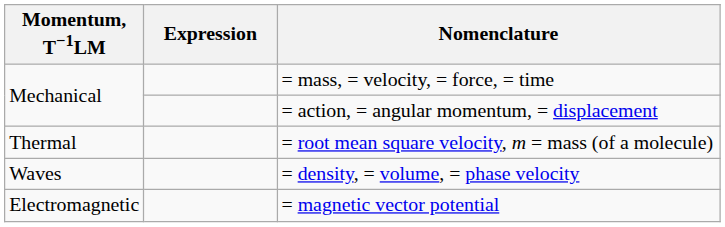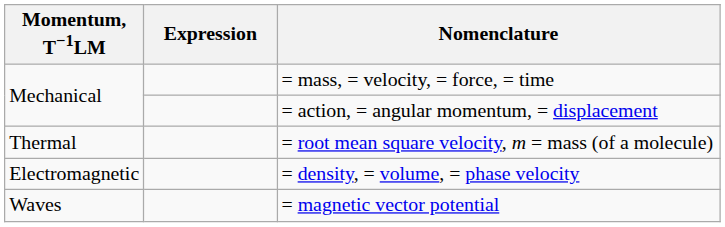= density, = volume, = phase velocity | Momentum, T−1LM: Waves -> Electromagnetic
= magnetic vector potential | Momentum, T−1LM: Electromagnetic -> Waves
